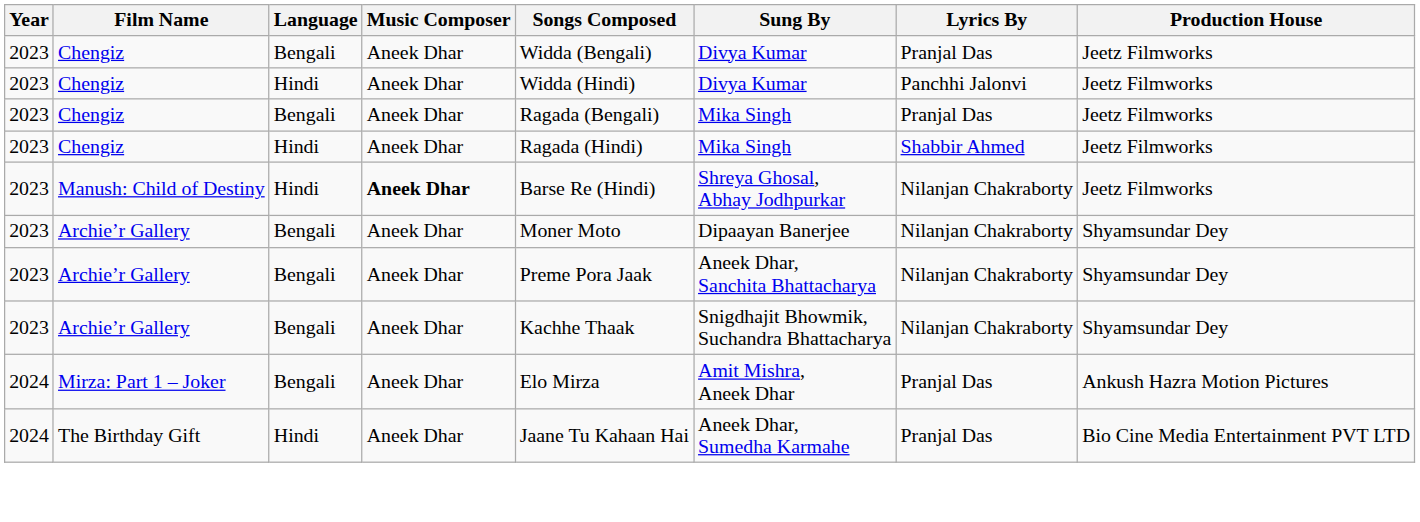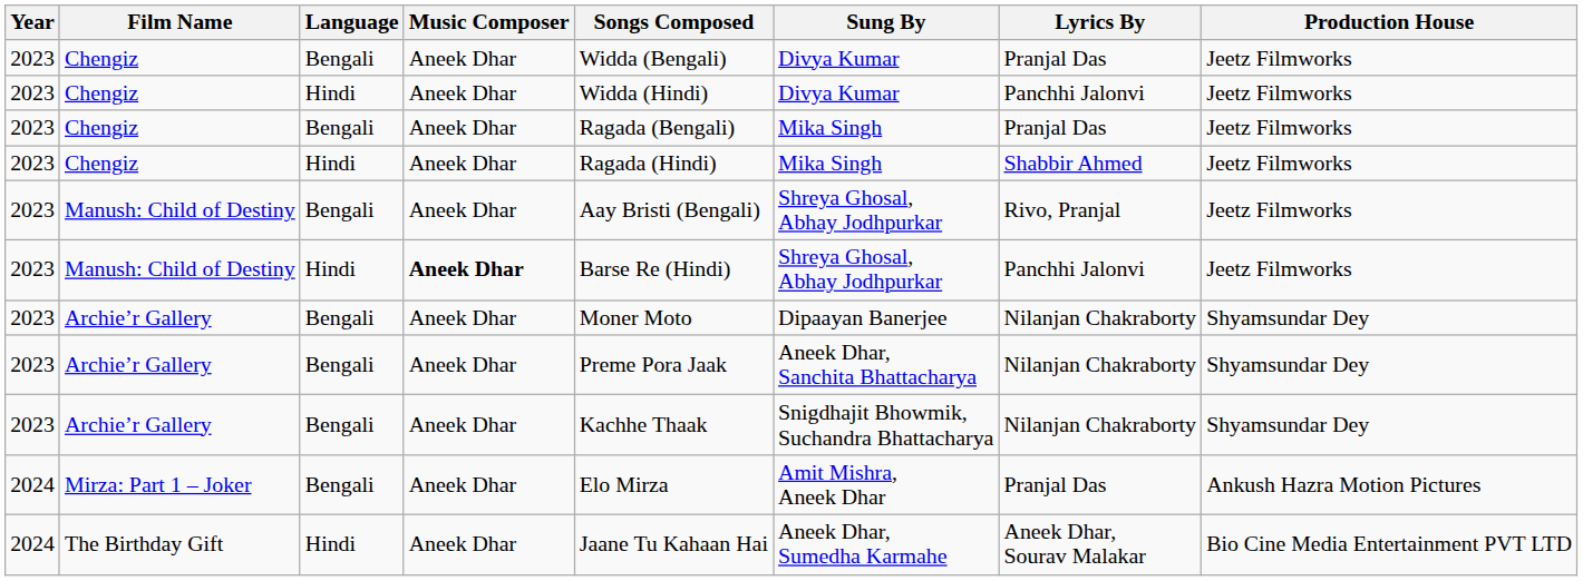+ row: 2023 | Manush: Child of Destiny | Bengali | Aneek Dhar | Aay Bristi (Bengali) | Shreya Ghosal, Abhay Jodhpurkar | Rivo, Pranjal | Jeetz Filmworks
Manush: Child of Destiny / Hindi | Lyrics By: Nilanjan Chakraborty -> Panchhi Jalonvi
The Birthday Gift | Lyrics By: Pranjal Das -> Aneek Dhar, Sourav Malakar
